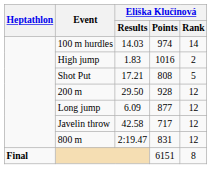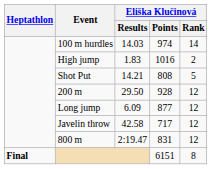Shot Put | Eliška Klučinová / Results: 17.21 -> 14.21
